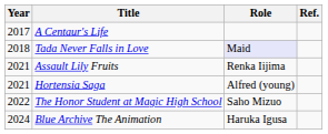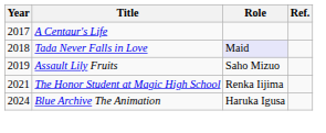Assault Lily Fruits | Year: 2021 -> 2019
Assault Lily Fruits | Role: Renka Iijima -> Saho Mizuo
- row: 2021 | Hortensia Saga | Alfred (young)
The Honor Student at Magic High School | Year: 2022 -> 2021
The Honor Student at Magic High School | Role: Saho Mizuo -> Renka Iijima
